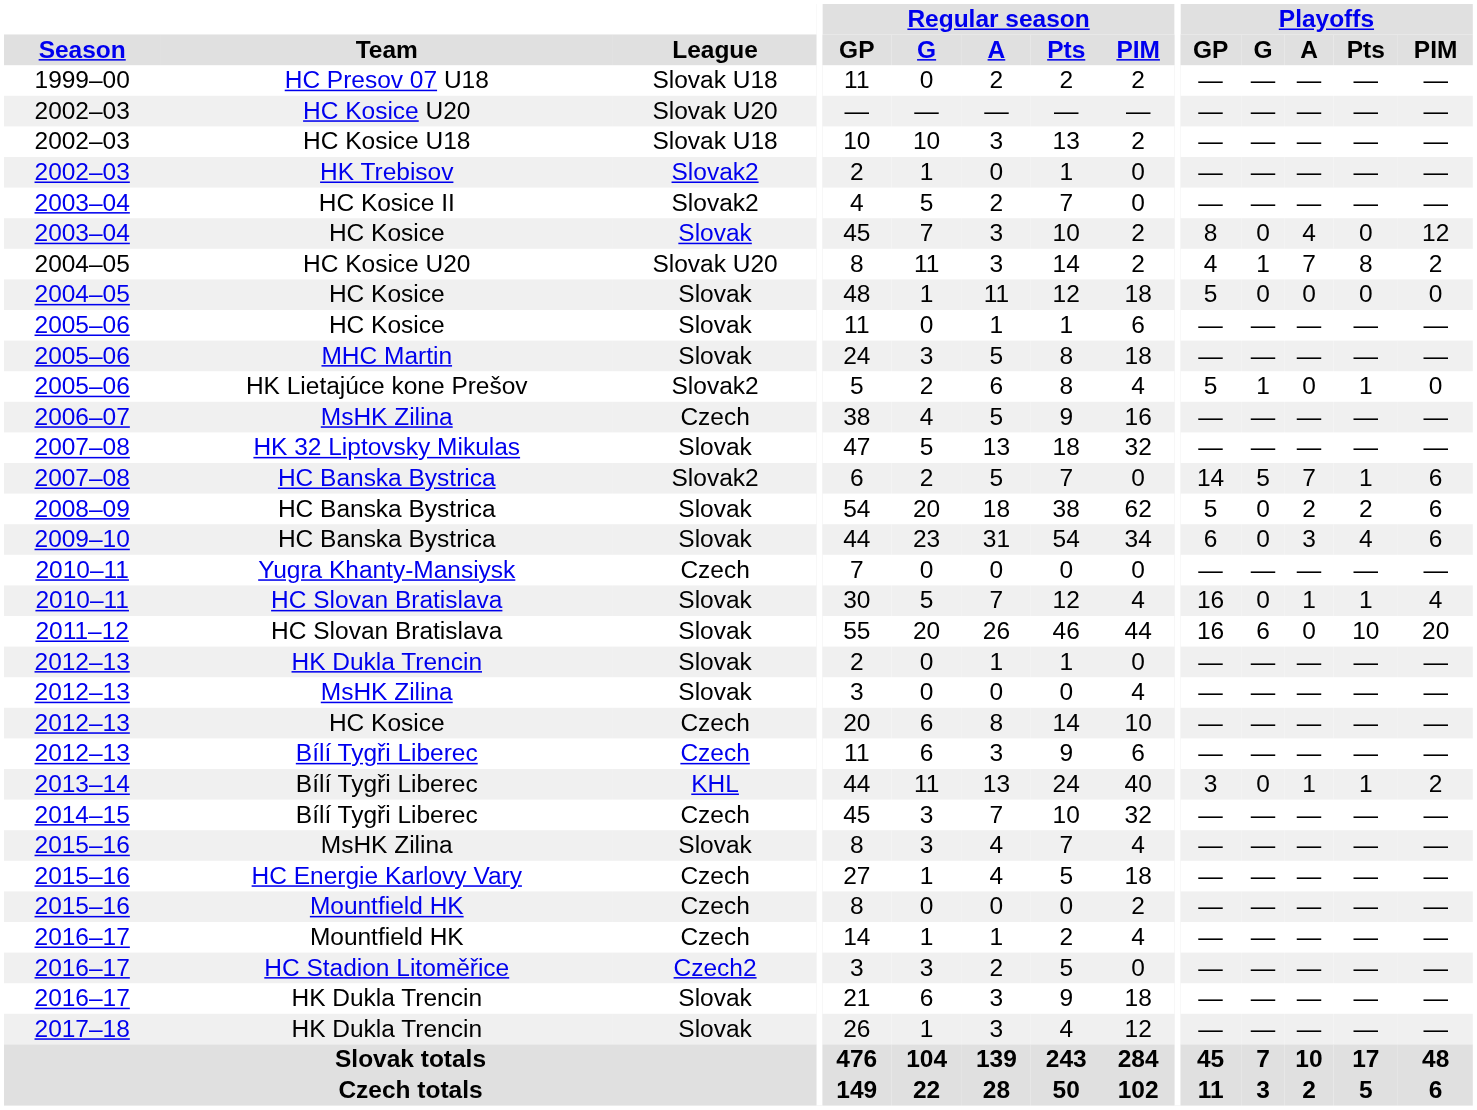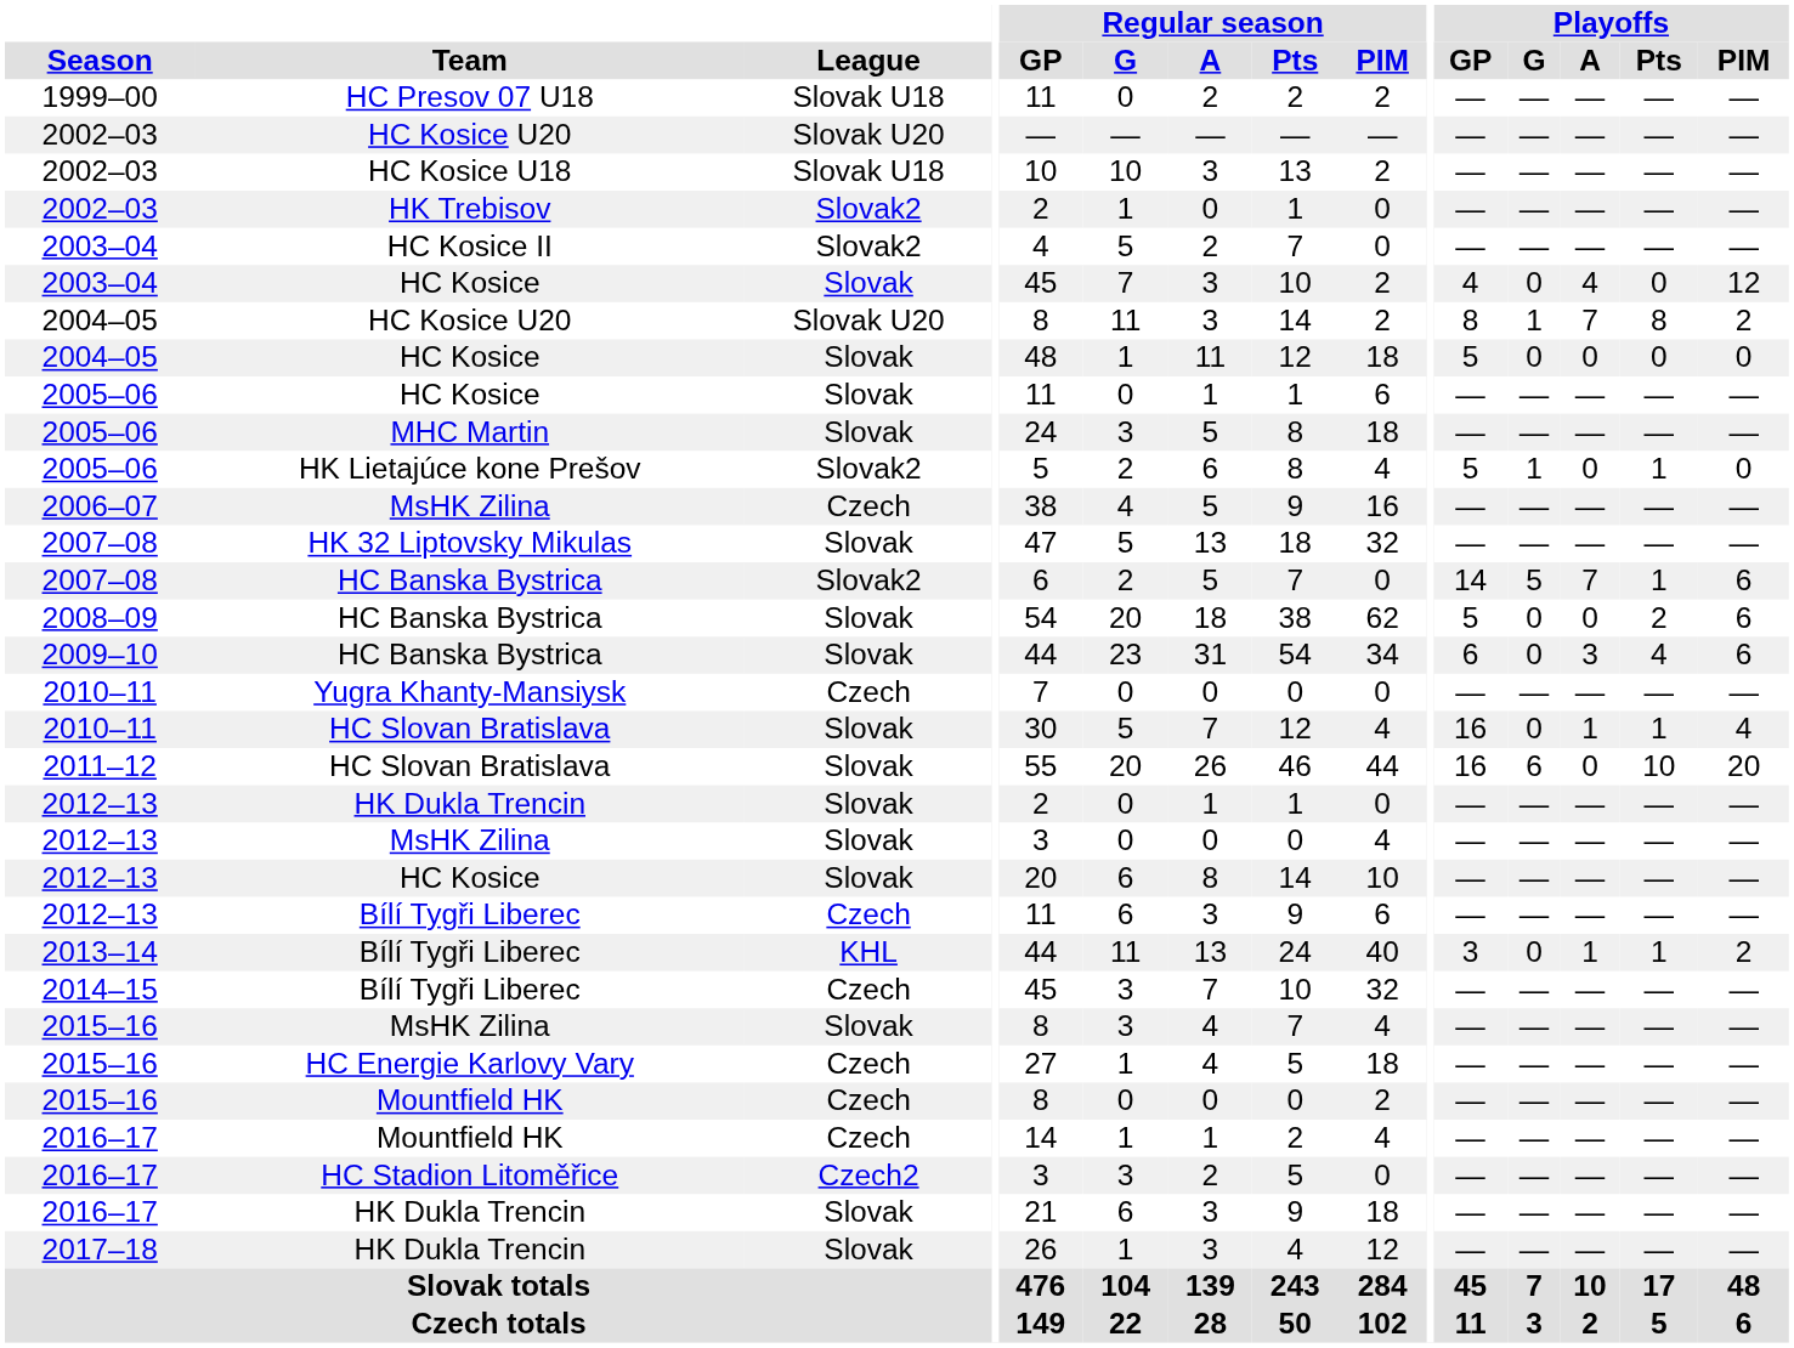2003–04 / HC Kosice | Playoffs / GP: 8 -> 4
2004–05 / HC Kosice U20 | Playoffs / GP: 4 -> 8
2008–09 / HC Banska Bystrica | Playoffs / A: 2 -> 0
2012–13 / HC Kosice | League: Czech -> Slovak
